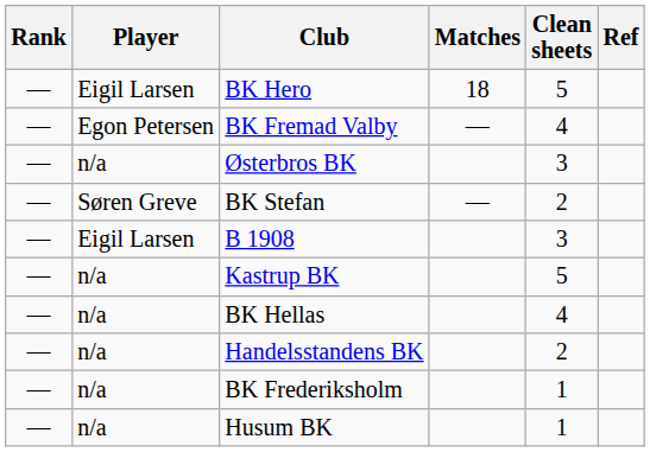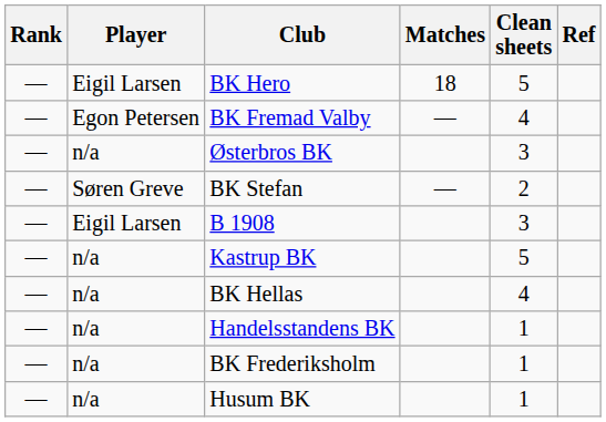Handelsstandens BK | Clean sheets: 2 -> 1
